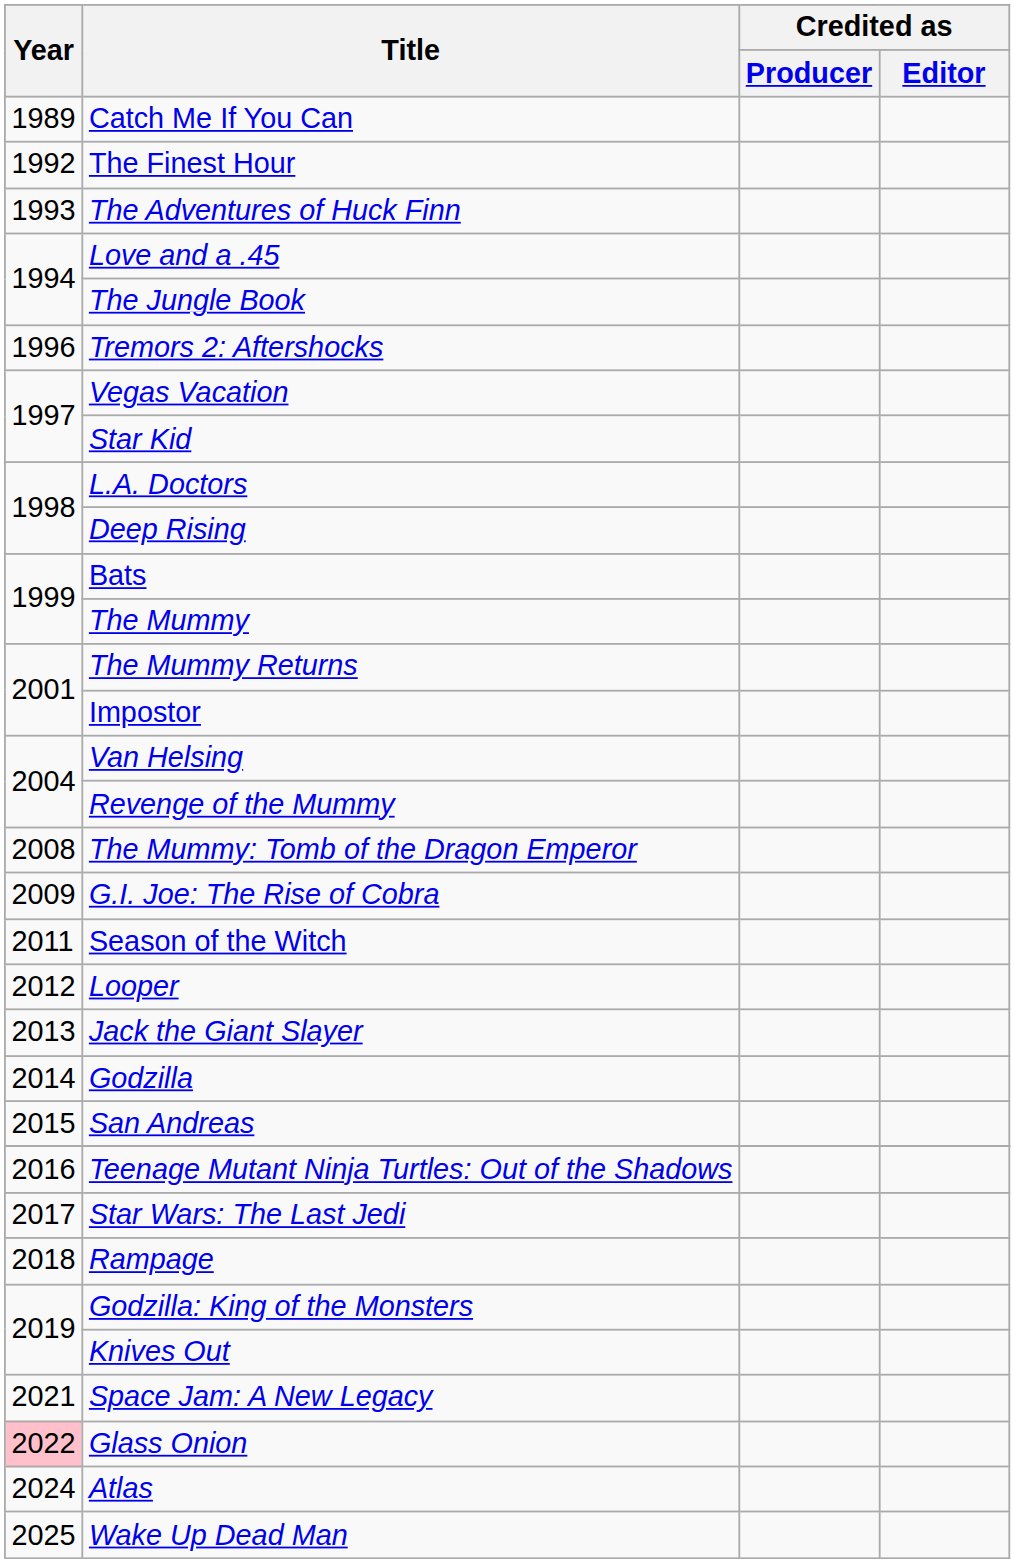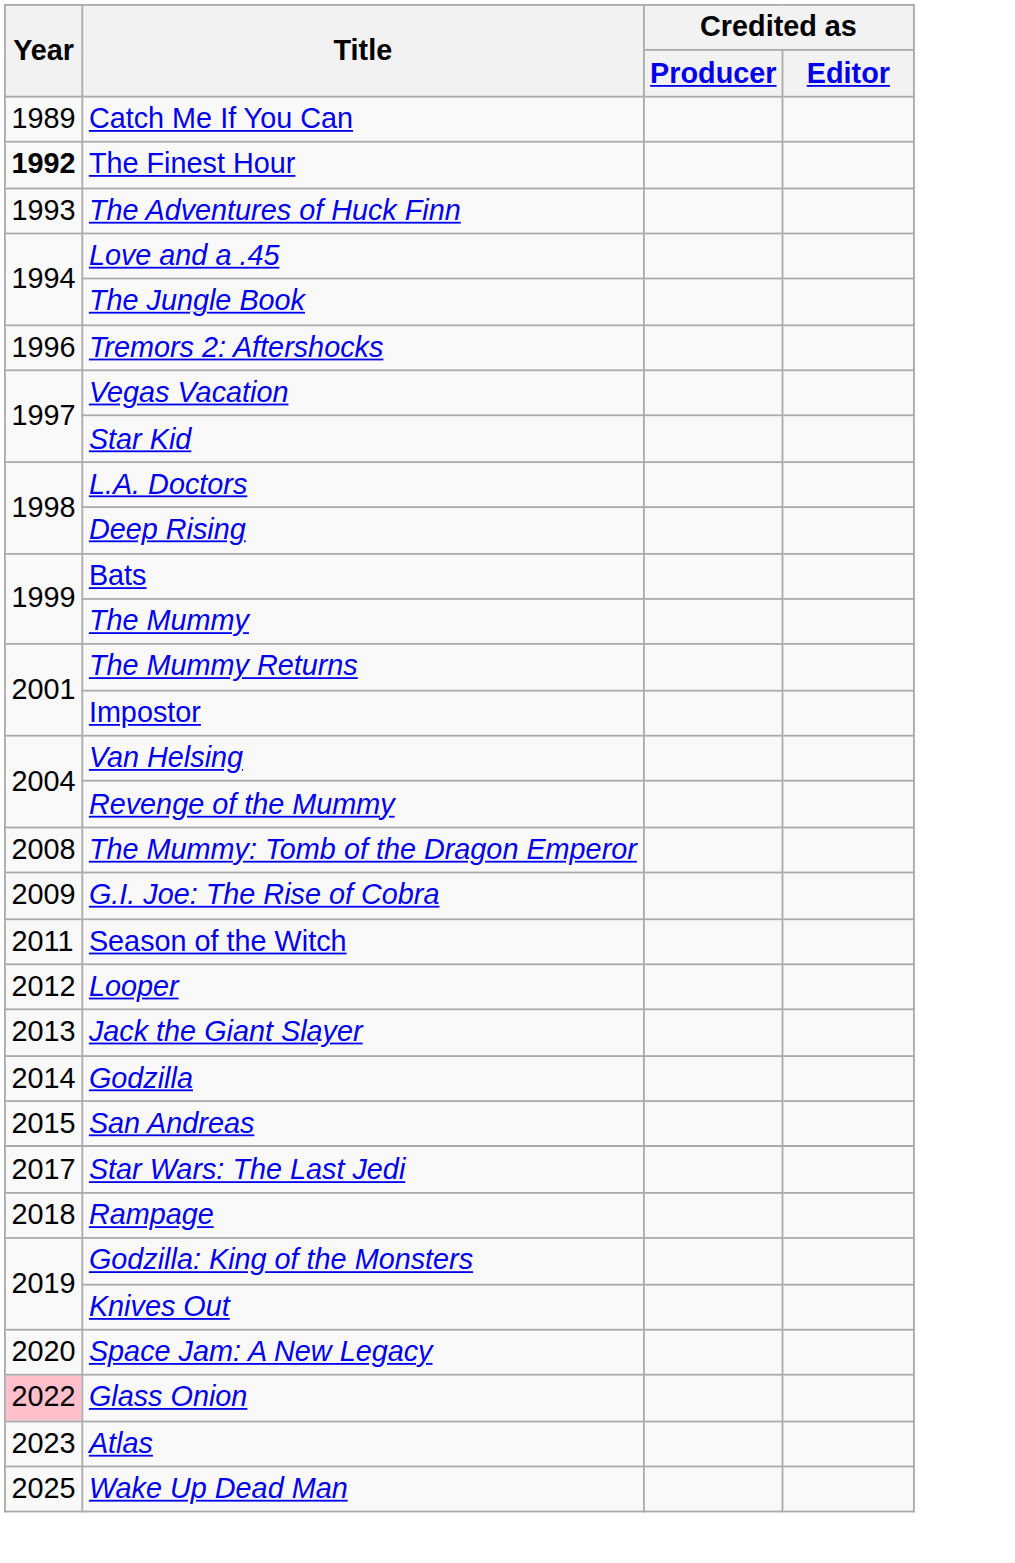The Finest Hour | Year: normal -> bold
- row: 2016 | Teenage Mutant Ninja Turtles: Out of the Shadows
Space Jam: A New Legacy | Year: 2021 -> 2020
Atlas | Year: 2024 -> 2023
